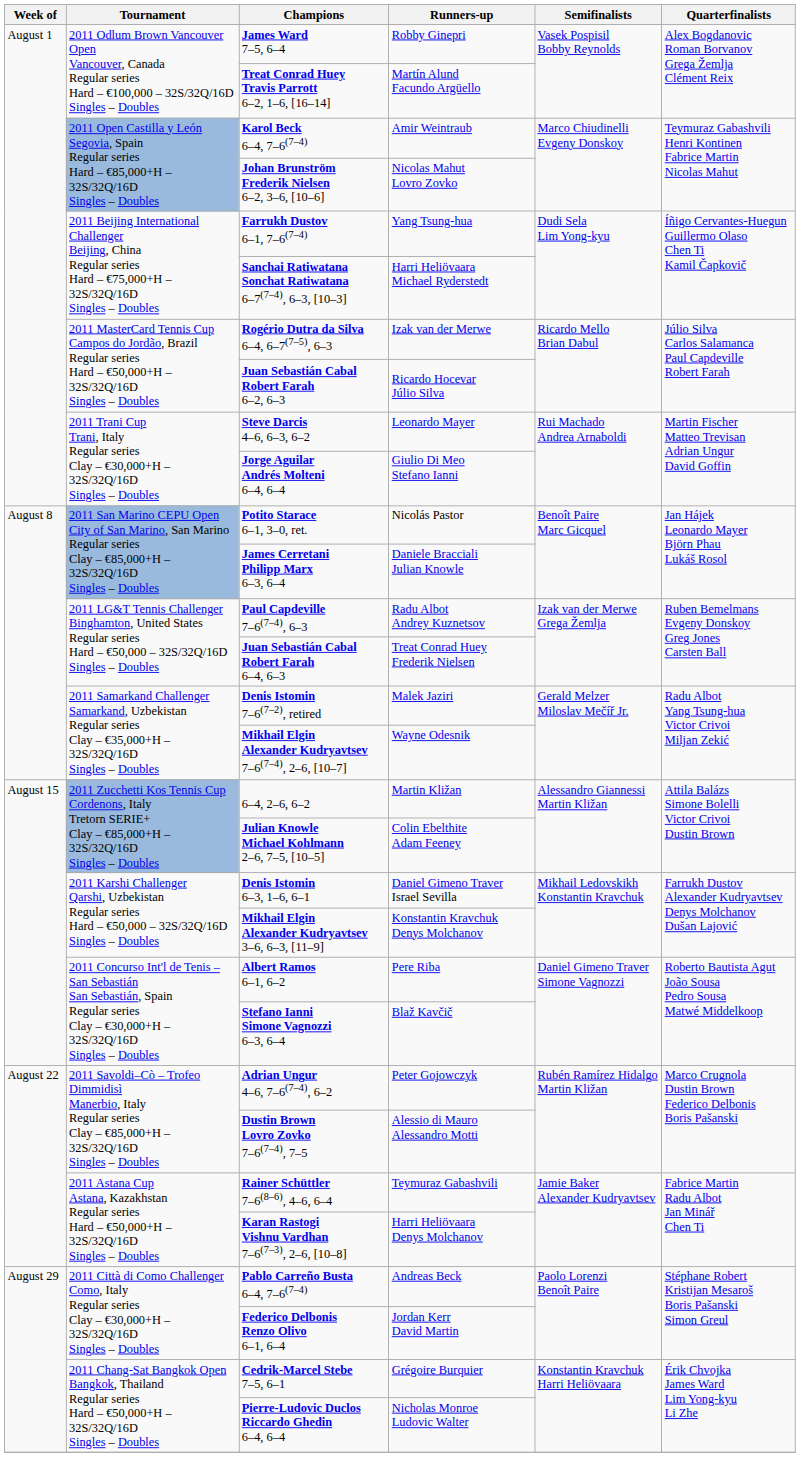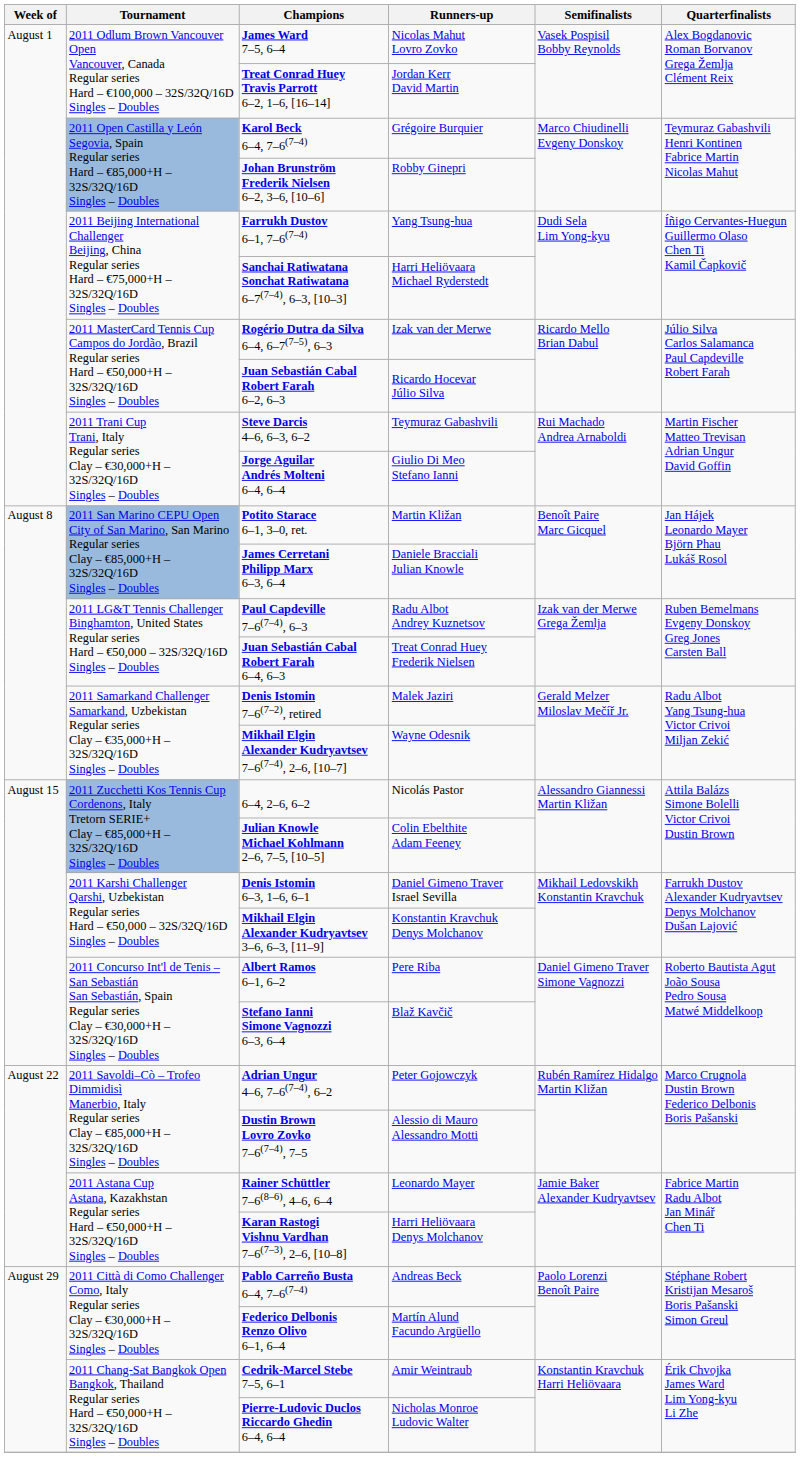James Ward 7–5, 6–4 | Runners-up: Robby Ginepri -> Nicolas Mahut Lovro Zovko
Treat Conrad Huey Travis Parrott 6–2, 1–6, [16–14] | Runners-up: Martín Alund Facundo Argüello -> Jordan Kerr David Martin
Karol Beck 6–4, 7–6(7–4) | Runners-up: Amir Weintraub -> Grégoire Burquier
Johan Brunström Frederik Nielsen 6–2, 3–6, [10–6] | Runners-up: Nicolas Mahut Lovro Zovko -> Robby Ginepri
Steve Darcis 4–6, 6–3, 6–2 | Runners-up: Leonardo Mayer -> Teymuraz Gabashvili
Potito Starace 6–1, 3–0, ret. | Runners-up: Nicolás Pastor -> Martin Kližan
6–4, 2–6, 6–2 | Runners-up: Martin Kližan -> Nicolás Pastor
Rainer Schüttler 7–6(8–6), 4–6, 6–4 | Runners-up: Teymuraz Gabashvili -> Leonardo Mayer
Federico Delbonis Renzo Olivo 6–1, 6–4 | Runners-up: Jordan Kerr David Martin -> Martín Alund Facundo Argüello
Cedrik-Marcel Stebe 7–5, 6–1 | Runners-up: Grégoire Burquier -> Amir Weintraub
